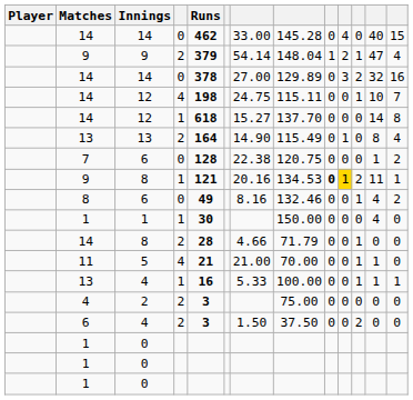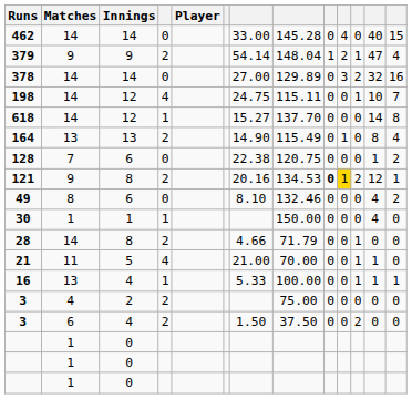columns swapped: Player <-> Runs
9 / 8 | column 4: 1 -> 2
9 / 8 | column 12: 11 -> 12
8 / 6 | column 7: 8.16 -> 8.10
8 / 6 | column 11: 1 -> 0
